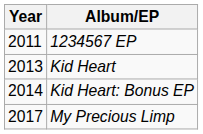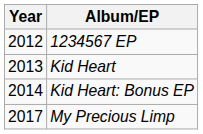1234567 EP | Year: 2011 -> 2012
